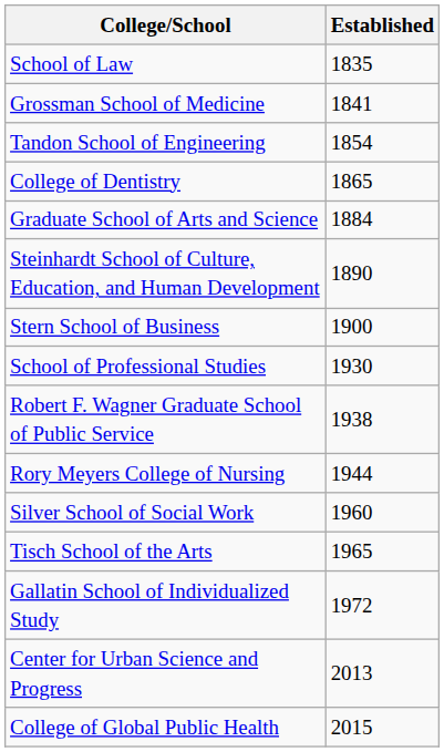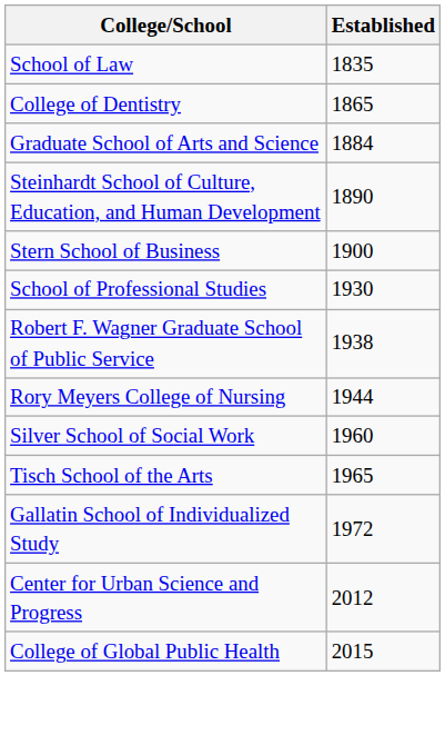- row: Grossman School of Medicine | 1841
- row: Tandon School of Engineering | 1854
Center for Urban Science and Progress | Established: 2013 -> 2012
